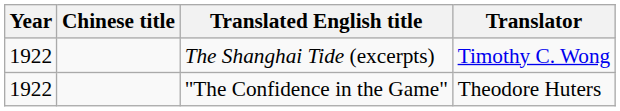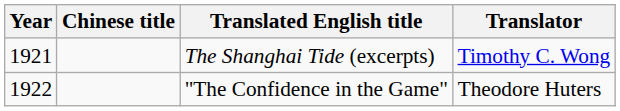The Shanghai Tide (excerpts) | Year: 1922 -> 1921
